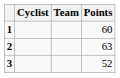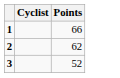- column: Team
1 | Points: 60 -> 66
2 | Points: 63 -> 62
